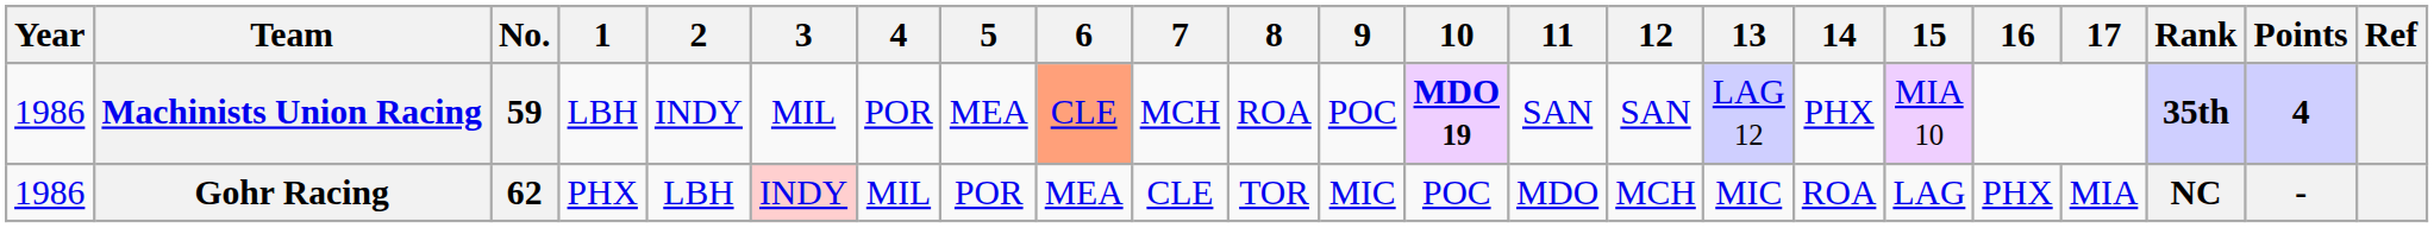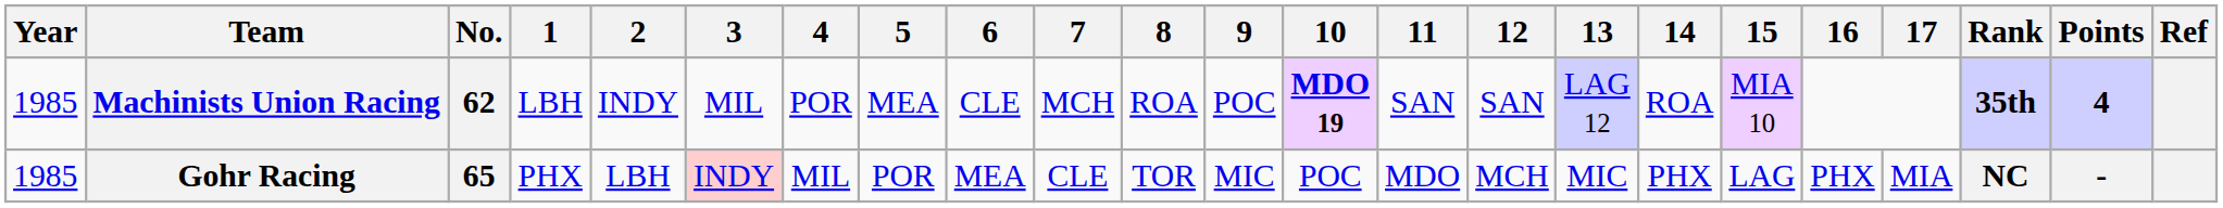Machinists Union Racing | Year: 1986 -> 1985
Machinists Union Racing | No.: 59 -> 62
Machinists Union Racing | 6: lightsalmon background -> no background
Machinists Union Racing | 14: PHX -> ROA
Gohr Racing | Year: 1986 -> 1985
Gohr Racing | No.: 62 -> 65
Gohr Racing | 14: ROA -> PHX
